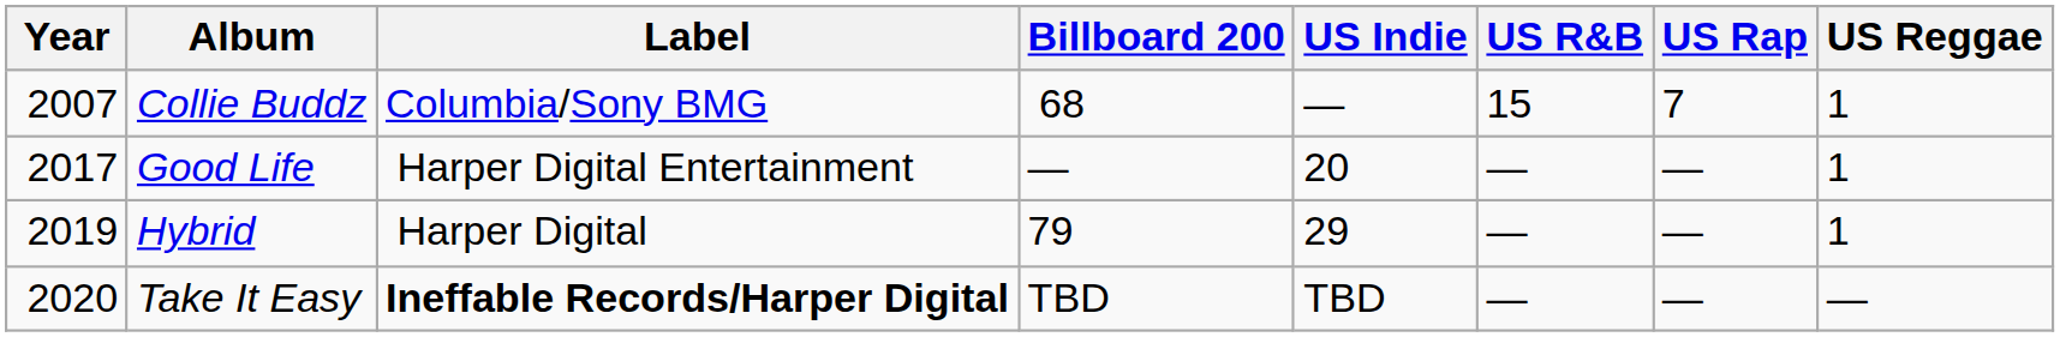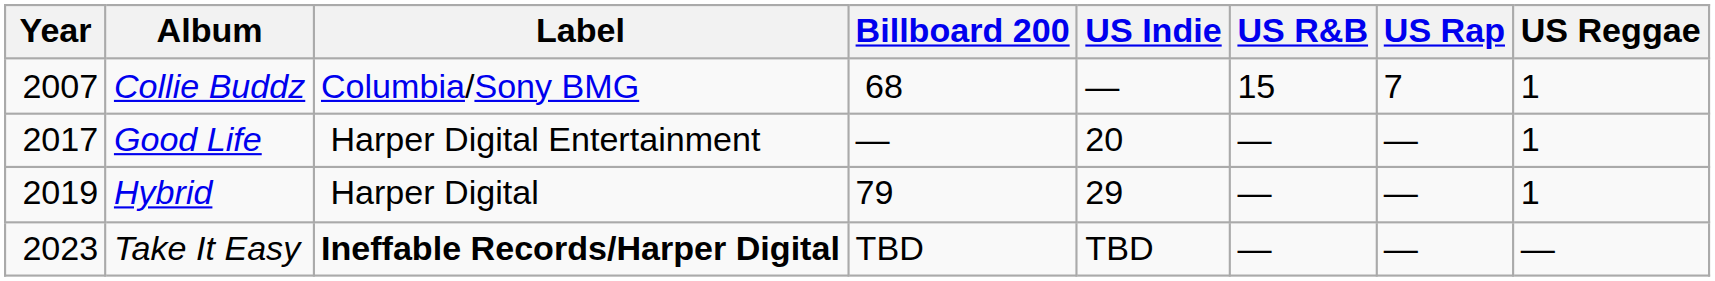Take It Easy | Year: 2020 -> 2023
